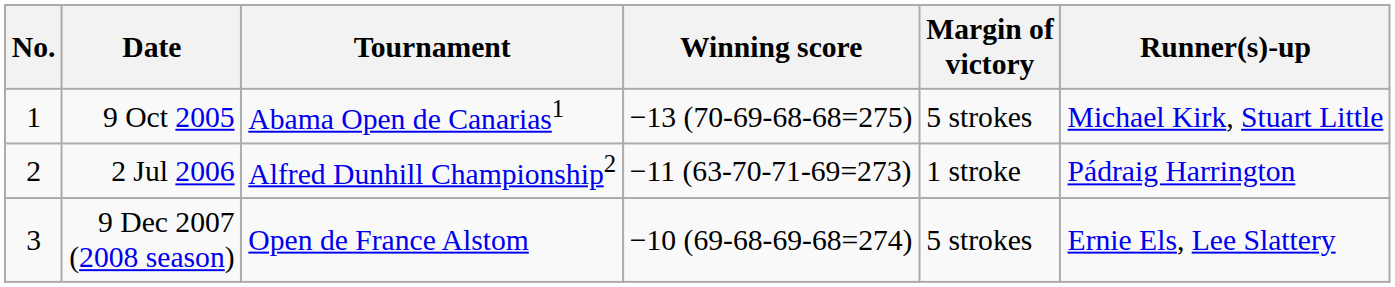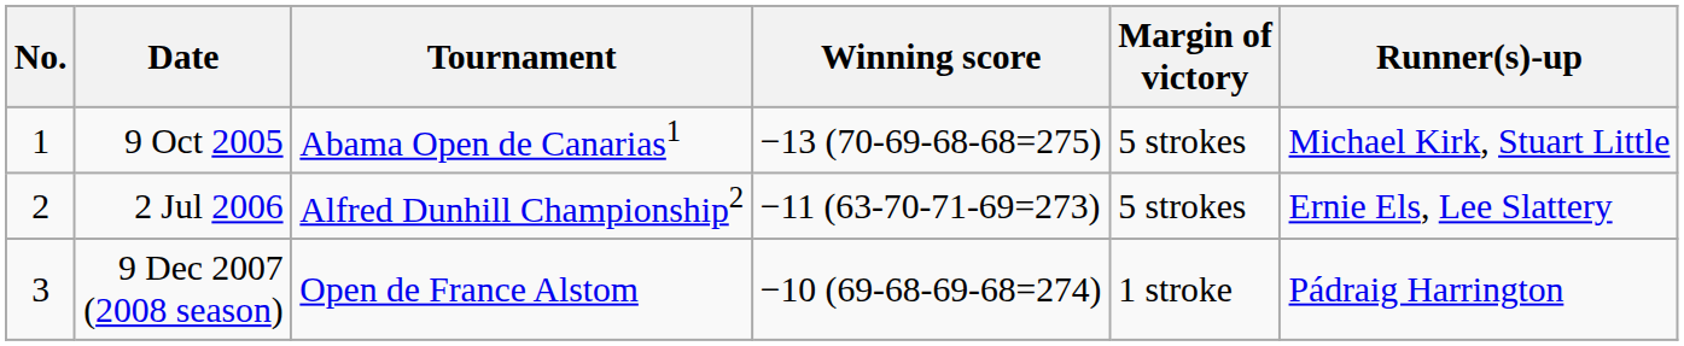2 Jul 2006 | Margin of victory: 1 stroke -> 5 strokes
2 Jul 2006 | Runner(s)-up: Pádraig Harrington -> Ernie Els, Lee Slattery
9 Dec 2007 (2008 season) | Margin of victory: 5 strokes -> 1 stroke
9 Dec 2007 (2008 season) | Runner(s)-up: Ernie Els, Lee Slattery -> Pádraig Harrington
